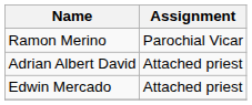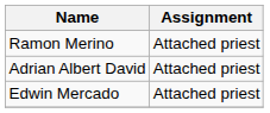Ramon Merino | Assignment: Parochial Vicar -> Attached priest
